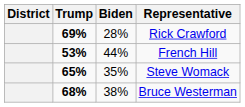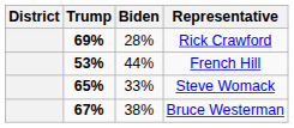Steve Womack | Biden: 35% -> 33%
Bruce Westerman | Trump: 68% -> 67%
